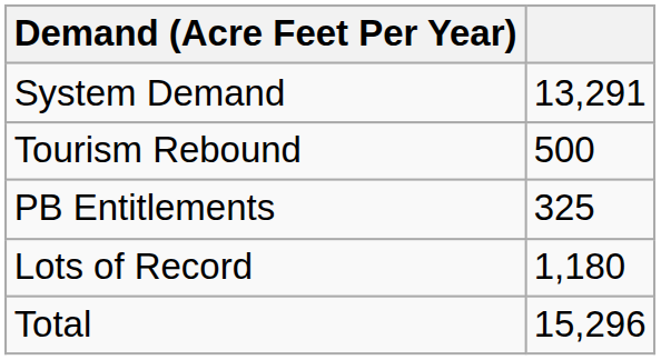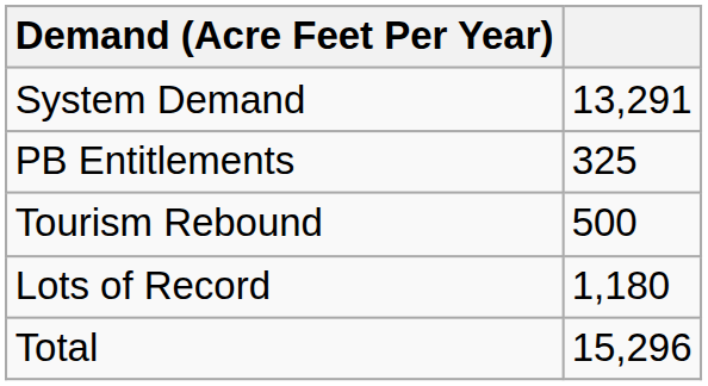rows swapped: PB Entitlements <-> Tourism Rebound
